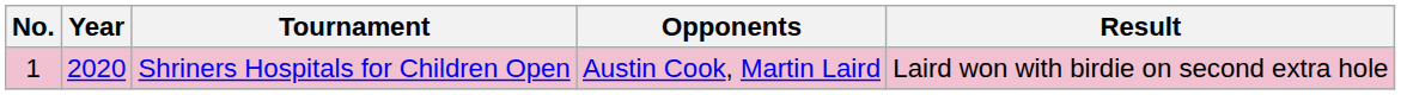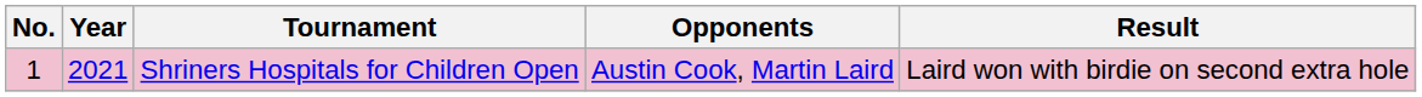Shriners Hospitals for Children Open | Year: 2020 -> 2021
